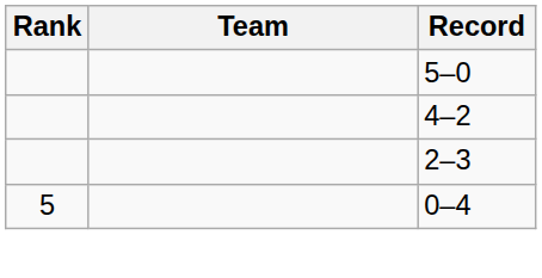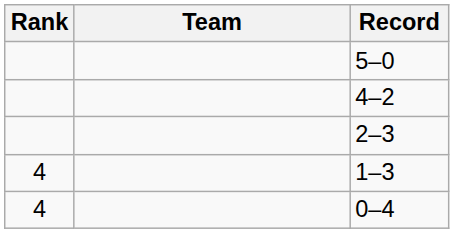+ row: 4 | 1–3
0–4 | Rank: 5 -> 4
